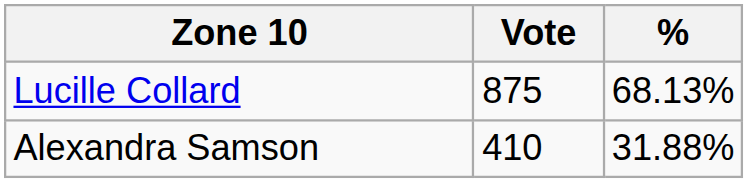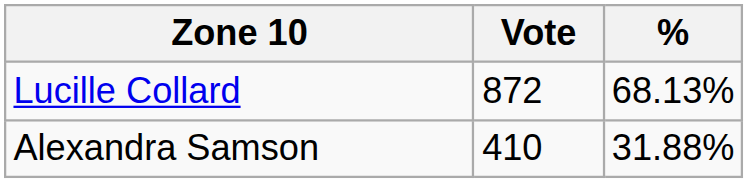Lucille Collard | Vote: 875 -> 872
